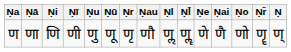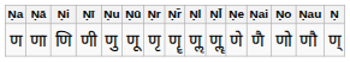columns swapped: Ṇr̄ <-> Ṇau
